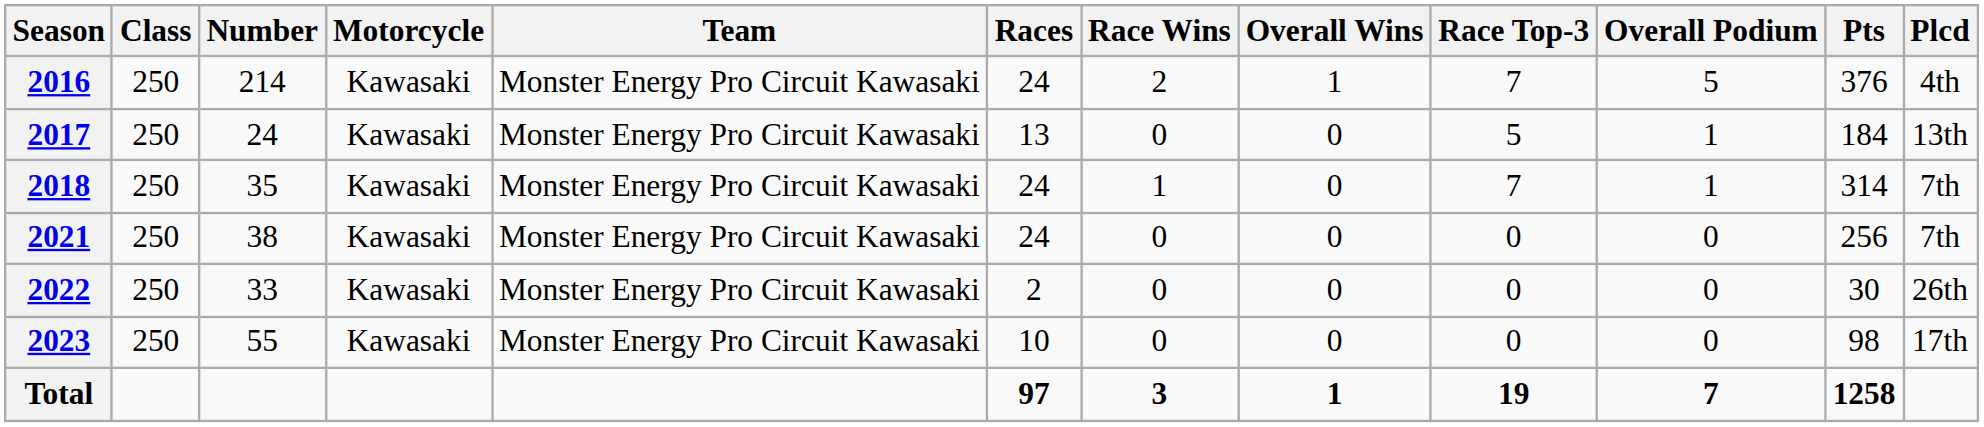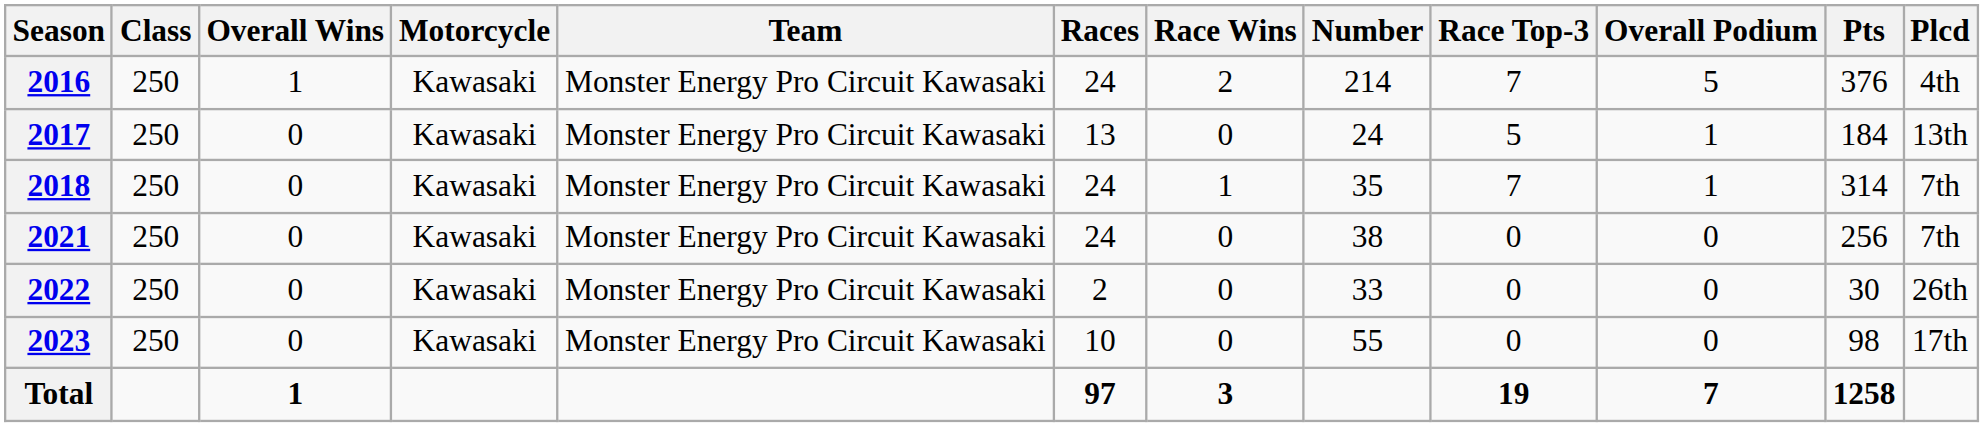columns swapped: Number <-> Overall Wins
